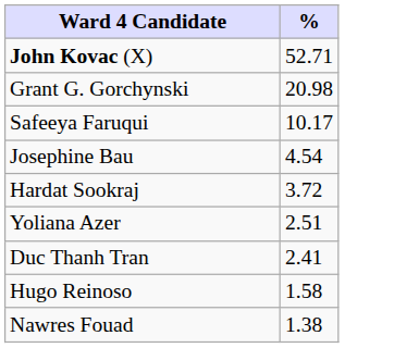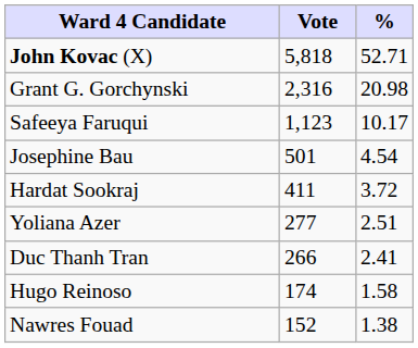+ column: Vote | 5,818 | 2,316 | 1,123 | 501 | 411 | 277 | 266 | 174 | 152
